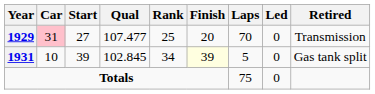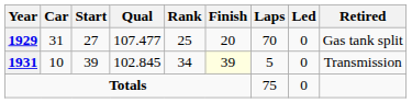1929 | Car: pink background -> no background
1929 | Retired: Transmission -> Gas tank split
1931 | Retired: Gas tank split -> Transmission
